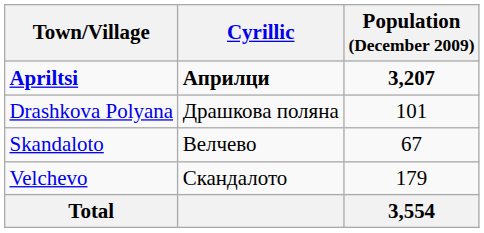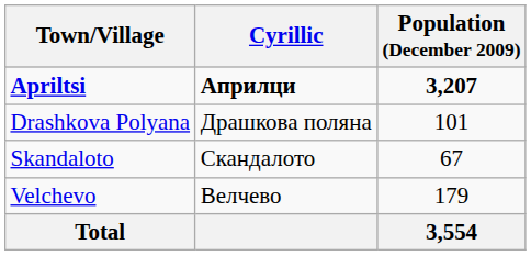Skandaloto | Cyrillic: Велчево -> Скандалото
Velchevo | Cyrillic: Скандалото -> Велчево
